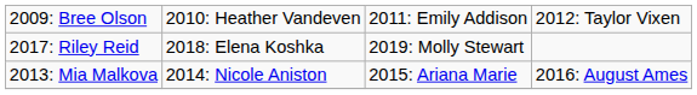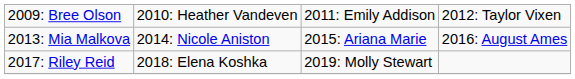rows swapped: 2013: Mia Malkova <-> 2017: Riley Reid
